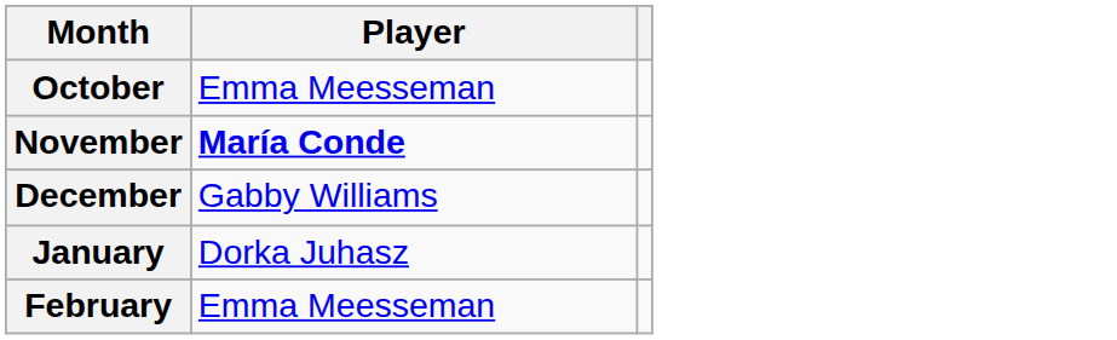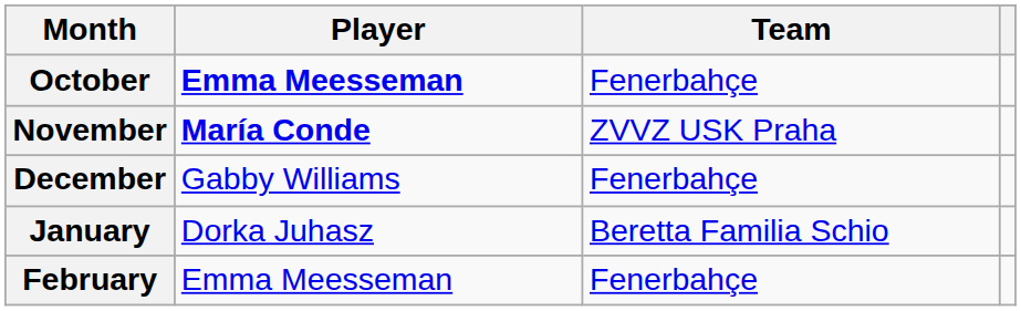+ column: Team | Fenerbahçe | ZVVZ USK Praha | Fenerbahçe | Beretta Familia Schio | Fenerbahçe
October | Player: normal -> bold
